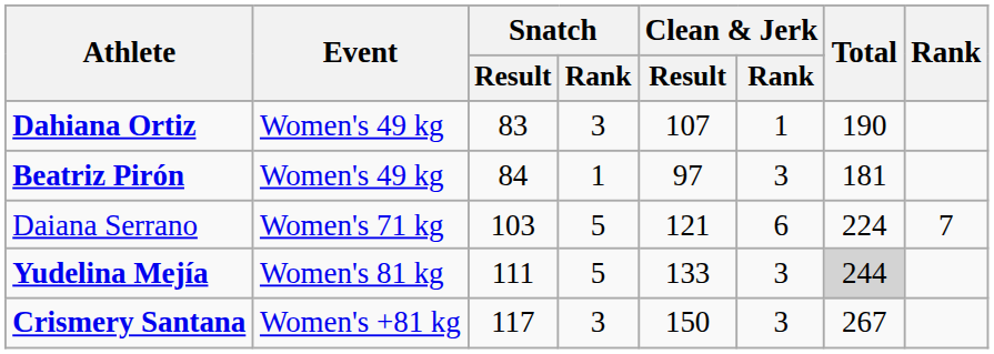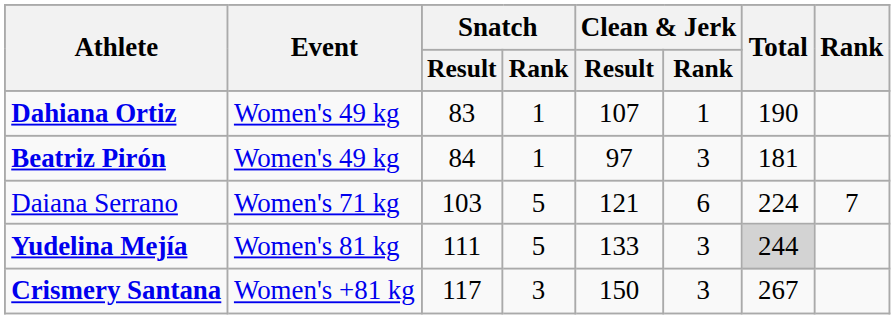Dahiana Ortiz | Snatch / Rank: 3 -> 1
